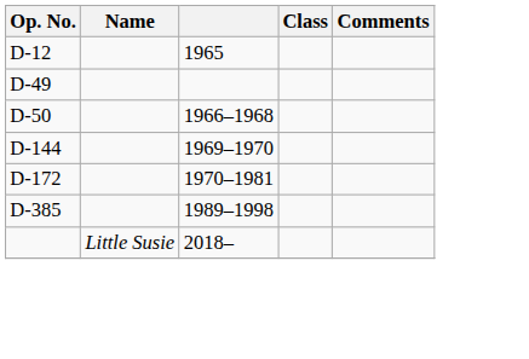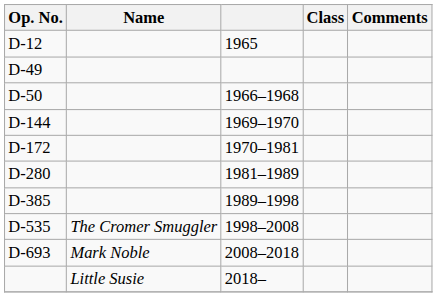+ row: D-280 | 1981–1989
+ row: D-535 | The Cromer Smuggler | 1998–2008
+ row: D-693 | Mark Noble | 2008–2018
